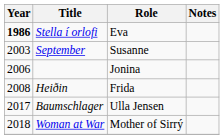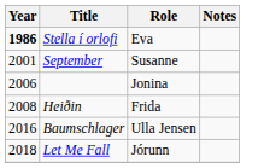September | Year: 2003 -> 2001
Baumschlager | Year: 2017 -> 2016
- row: 2018 | Woman at War | Mother of Sirrý
+ row: 2018 | Let Me Fall | Jórunn
